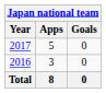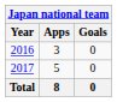rows swapped: 2016 <-> 2017
